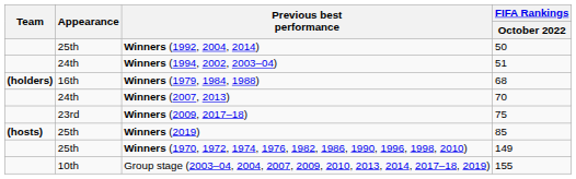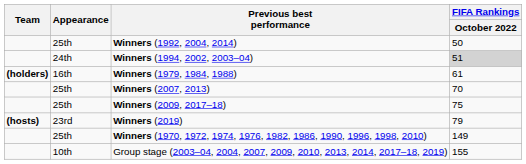Winners (1994, 2002, 2003–04) | FIFA Rankings / October 2022: no background -> lightgrey background
Winners (1979, 1984, 1988) | FIFA Rankings / October 2022: 68 -> 61
Winners (2007, 2013) | Appearance: 24th -> 25th
Winners (2009, 2017–18) | Appearance: 23rd -> 25th
Winners (2019) | Appearance: 25th -> 23rd
Winners (2019) | FIFA Rankings / October 2022: 85 -> 79
